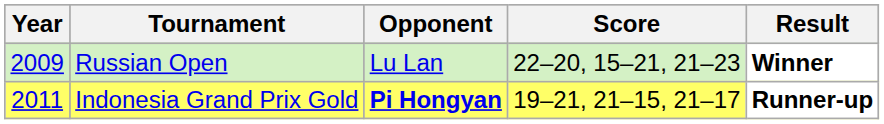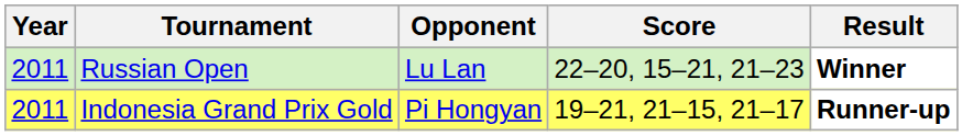Russian Open | Year: 2009 -> 2011
Indonesia Grand Prix Gold | Opponent: bold -> normal
